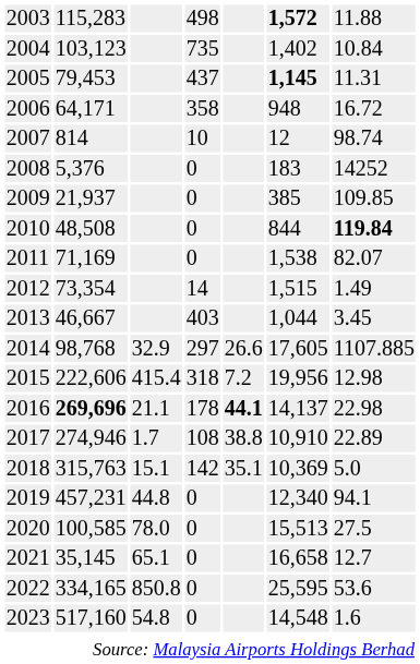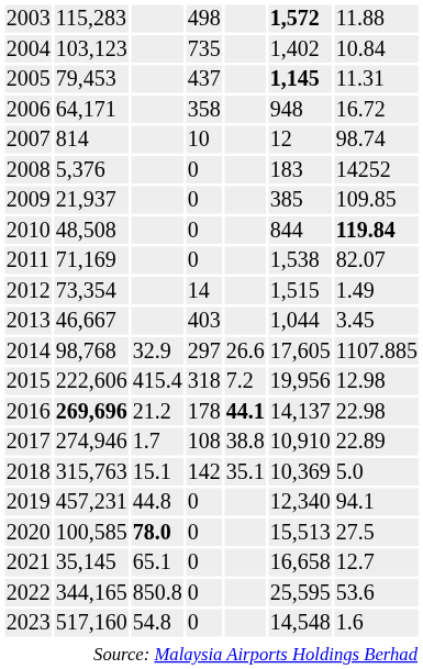2016 | column 3: 21.1 -> 21.2
2020 | column 3: normal -> bold
2022 | column 2: 334,165 -> 344,165
